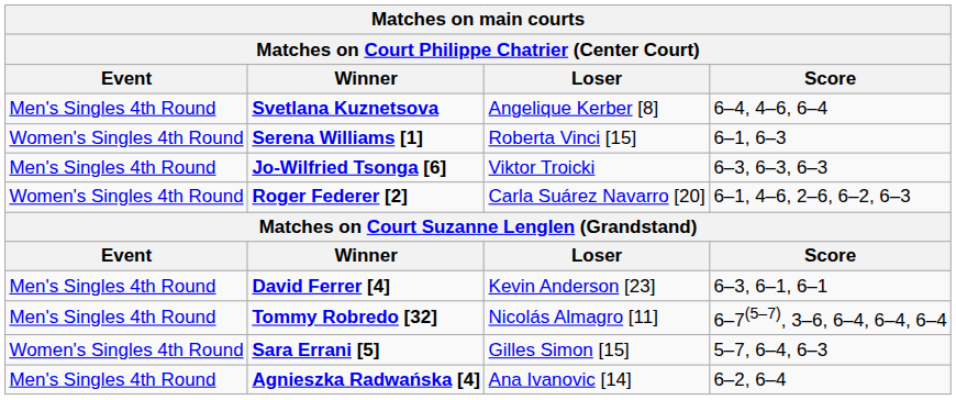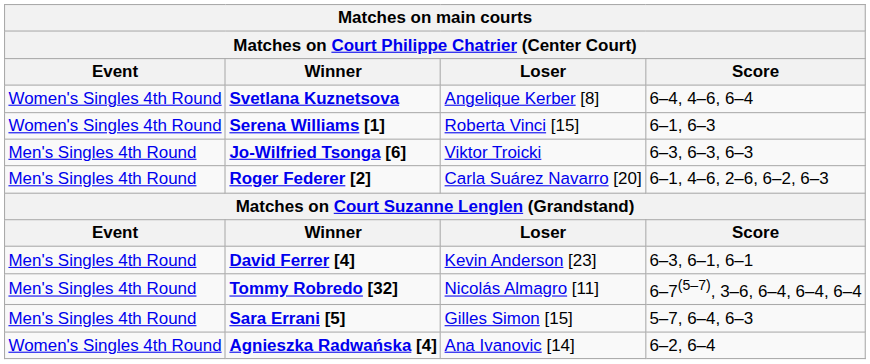Svetlana Kuznetsova | Event: Men's Singles 4th Round -> Women's Singles 4th Round
Roger Federer [2] | Event: Women's Singles 4th Round -> Men's Singles 4th Round
Sara Errani [5] | Event: Women's Singles 4th Round -> Men's Singles 4th Round
Agnieszka Radwańska [4] | Event: Men's Singles 4th Round -> Women's Singles 4th Round
